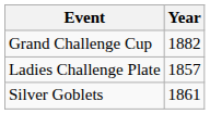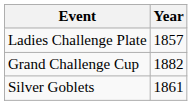rows swapped: Grand Challenge Cup <-> Ladies Challenge Plate
